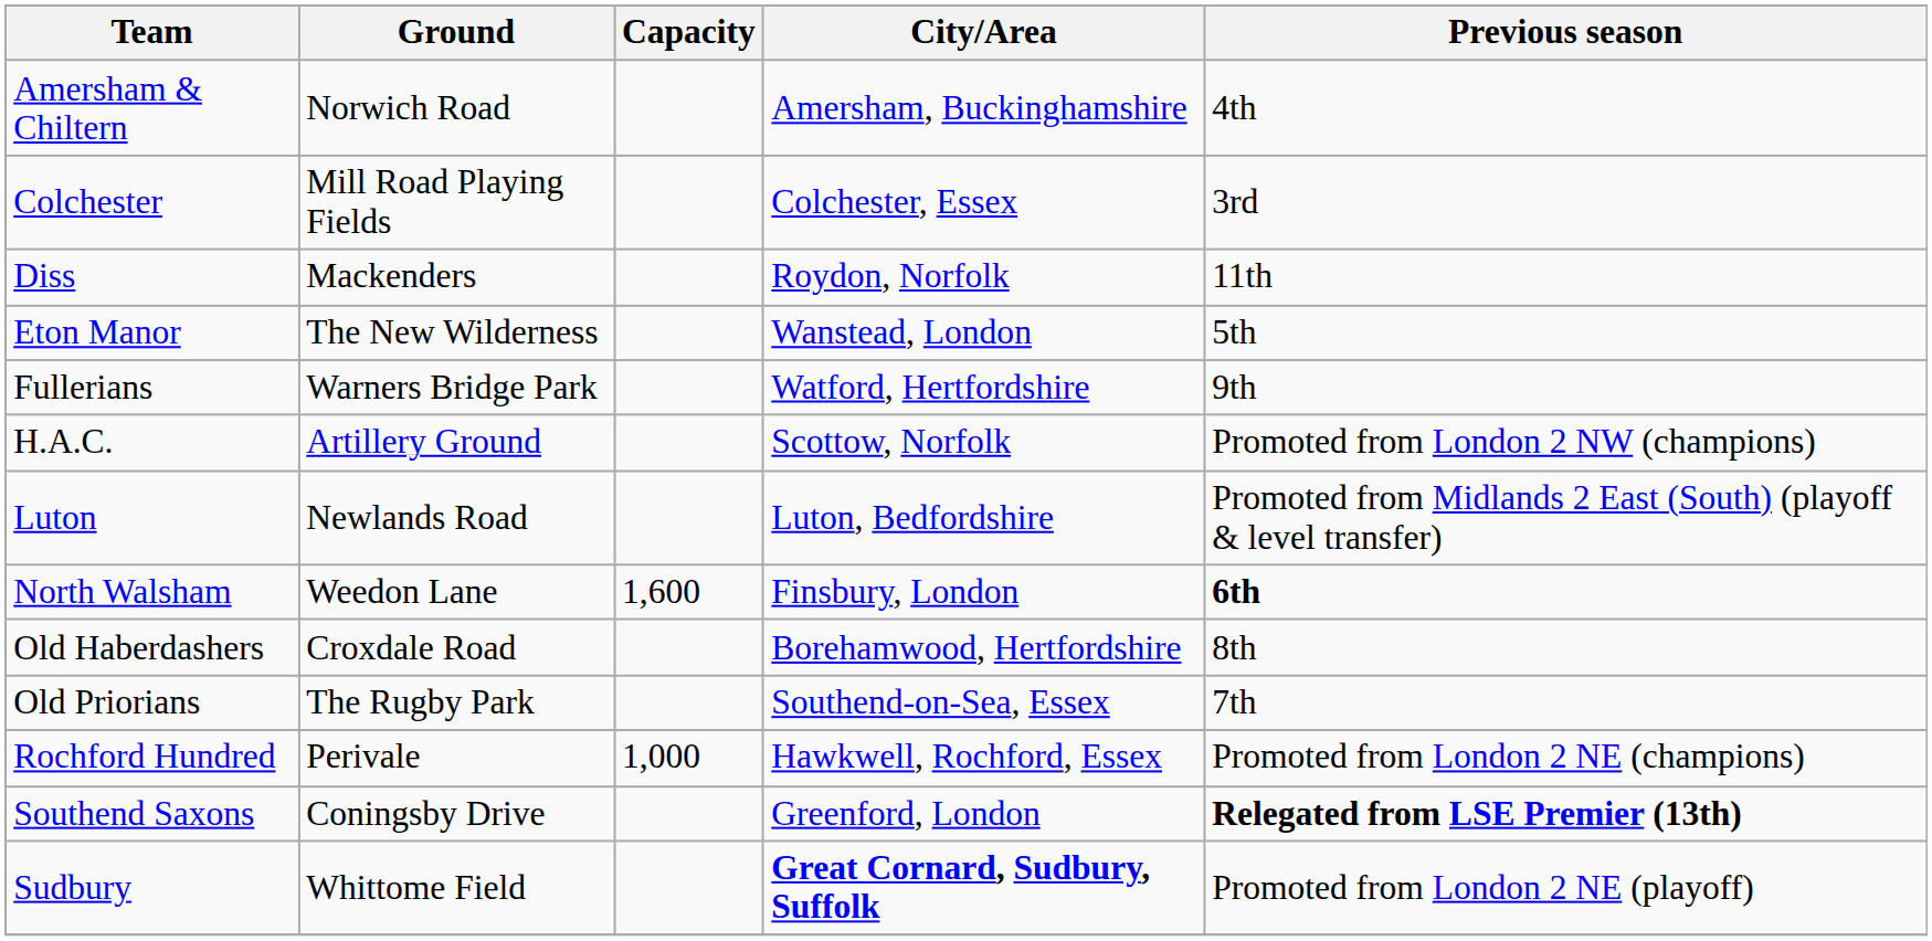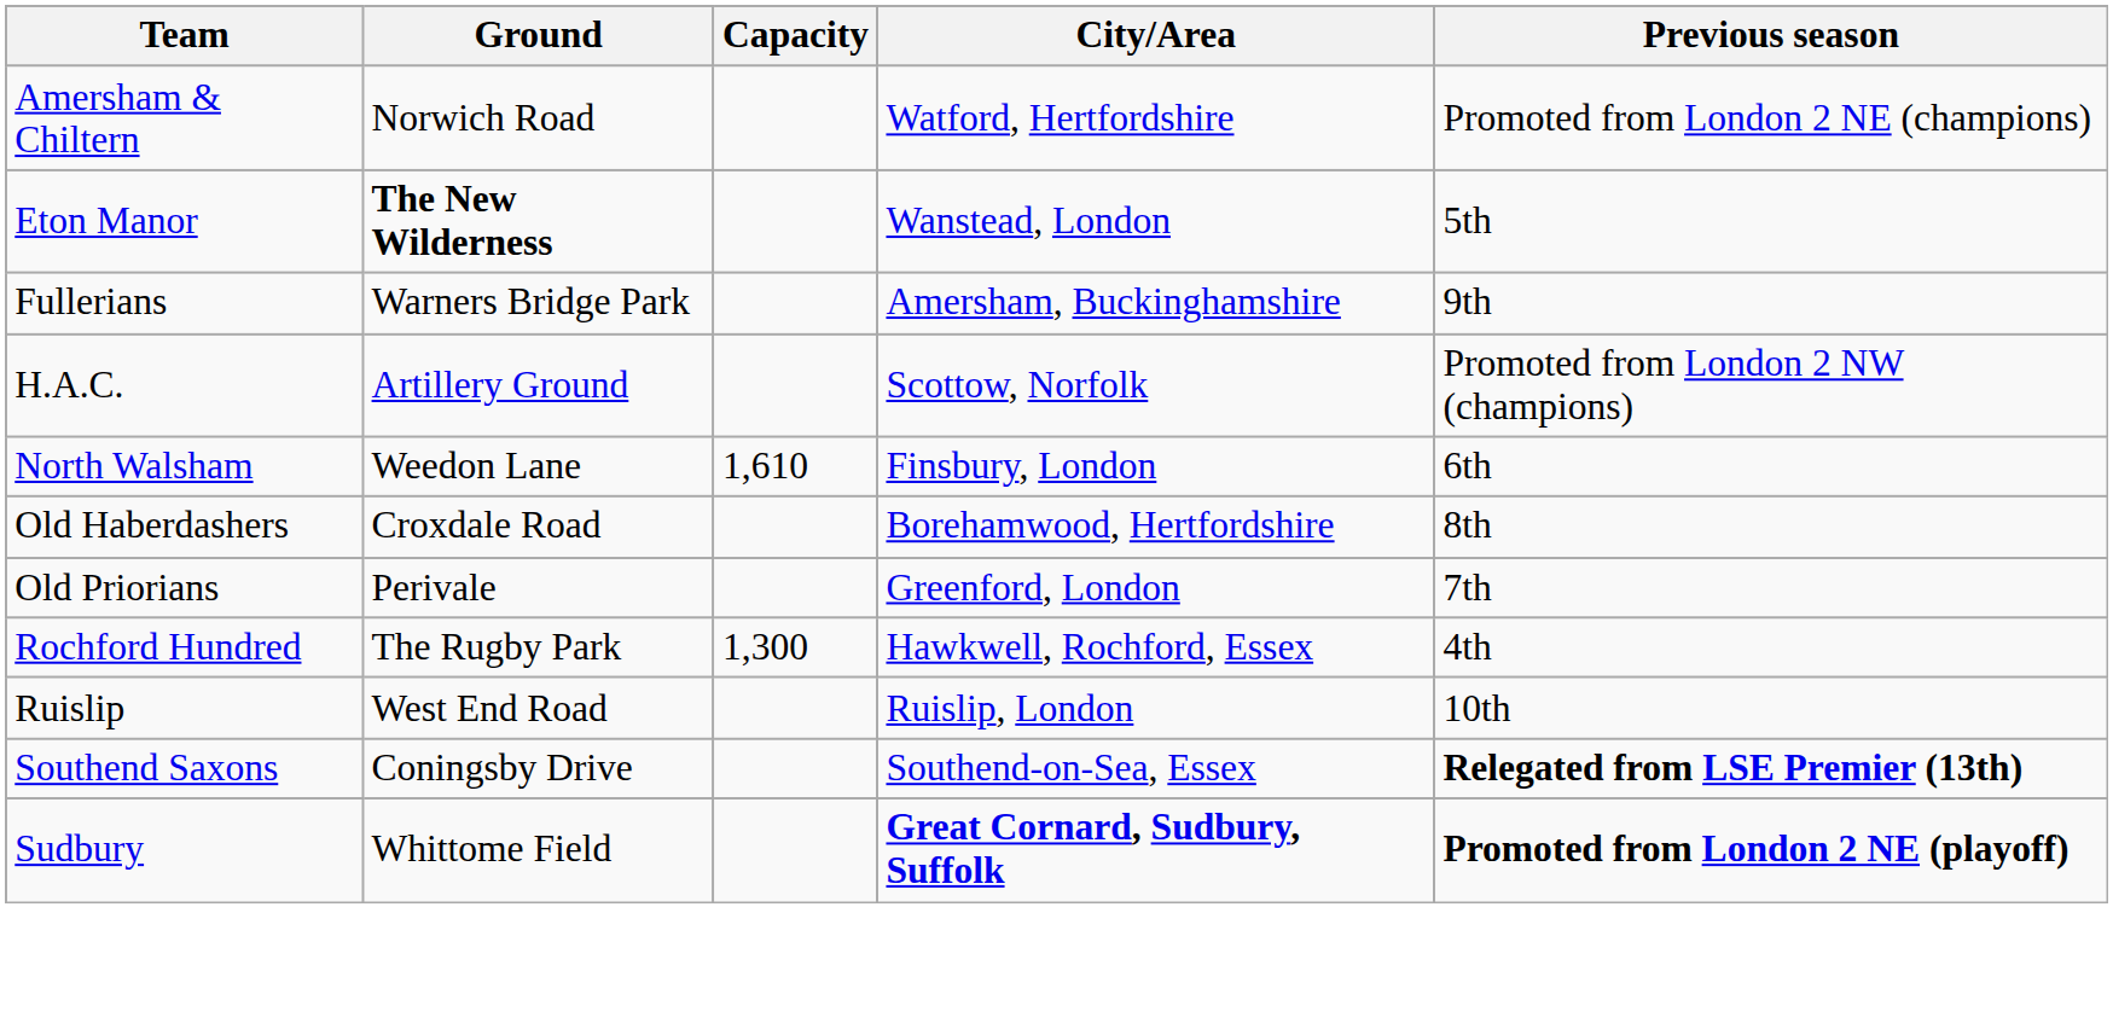Amersham & Chiltern | City/Area: Amersham, Buckinghamshire -> Watford, Hertfordshire
Amersham & Chiltern | Previous season: 4th -> Promoted from London 2 NE (champions)
- row: Colchester | Mill Road Playing Fields | Colchester, Essex | 3rd
- row: Diss | Mackenders | Roydon, Norfolk | 11th
Eton Manor | Ground: normal -> bold
Fullerians | City/Area: Watford, Hertfordshire -> Amersham, Buckinghamshire
- row: Luton | Newlands Road | Luton, Bedfordshire | Promoted from Midlands 2 East (South) (playoff & level transfer)
North Walsham | Capacity: 1,600 -> 1,610
North Walsham | Previous season: bold -> normal
Old Priorians | Ground: The Rugby Park -> Perivale
Old Priorians | City/Area: Southend-on-Sea, Essex -> Greenford, London
Rochford Hundred | Ground: Perivale -> The Rugby Park
Rochford Hundred | Capacity: 1,000 -> 1,300
Rochford Hundred | Previous season: Promoted from London 2 NE (champions) -> 4th
+ row: Ruislip | West End Road | Ruislip, London | 10th
Southend Saxons | City/Area: Greenford, London -> Southend-on-Sea, Essex
Sudbury | Previous season: normal -> bold
